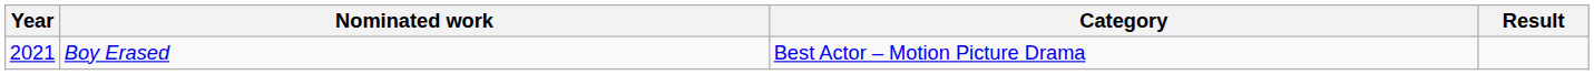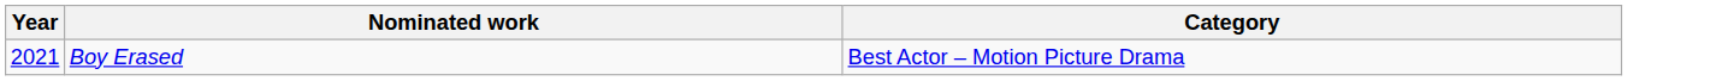- column: Result
